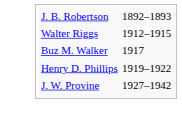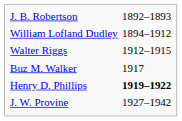+ row: William Lofland Dudley | 1894–1912
Henry D. Phillips | column 2: normal -> bold
